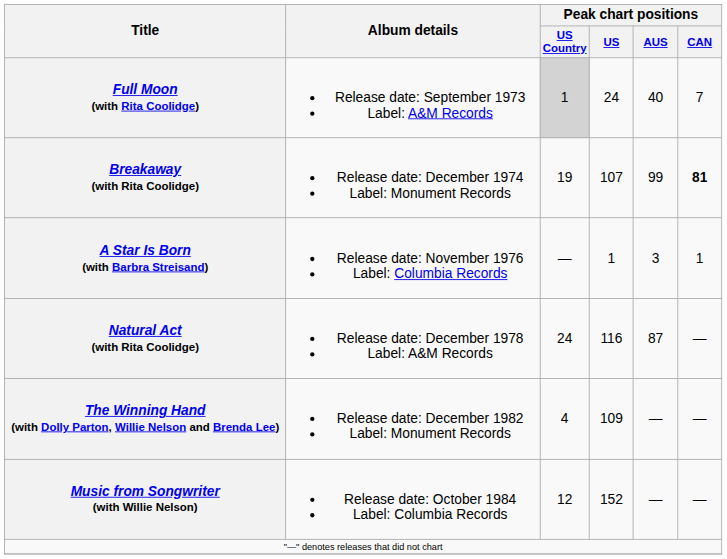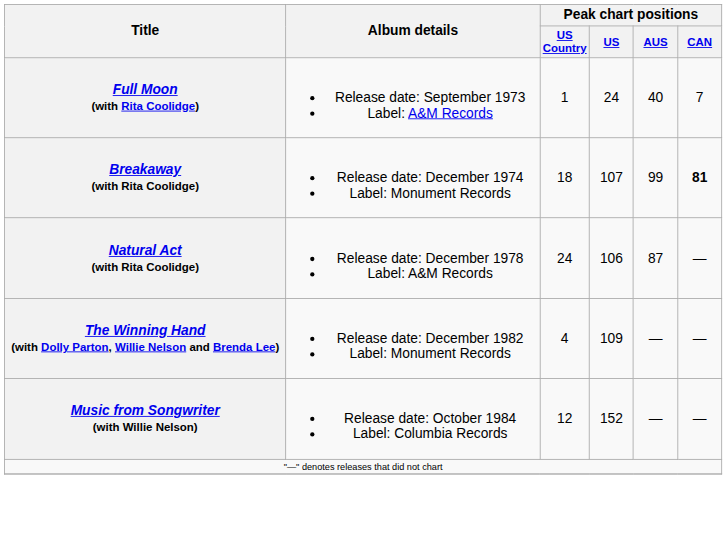Full Moon (with Rita Coolidge) | Peak chart positions / US Country: lightgrey background -> no background
Breakaway (with Rita Coolidge) | Peak chart positions / US Country: 19 -> 18
- row: A Star Is Born (with Barbra Streisand) | Release date: November 1976 Label: Columbia Records | — | 1 | 3 | 1
Natural Act (with Rita Coolidge) | Peak chart positions / US: 116 -> 106
